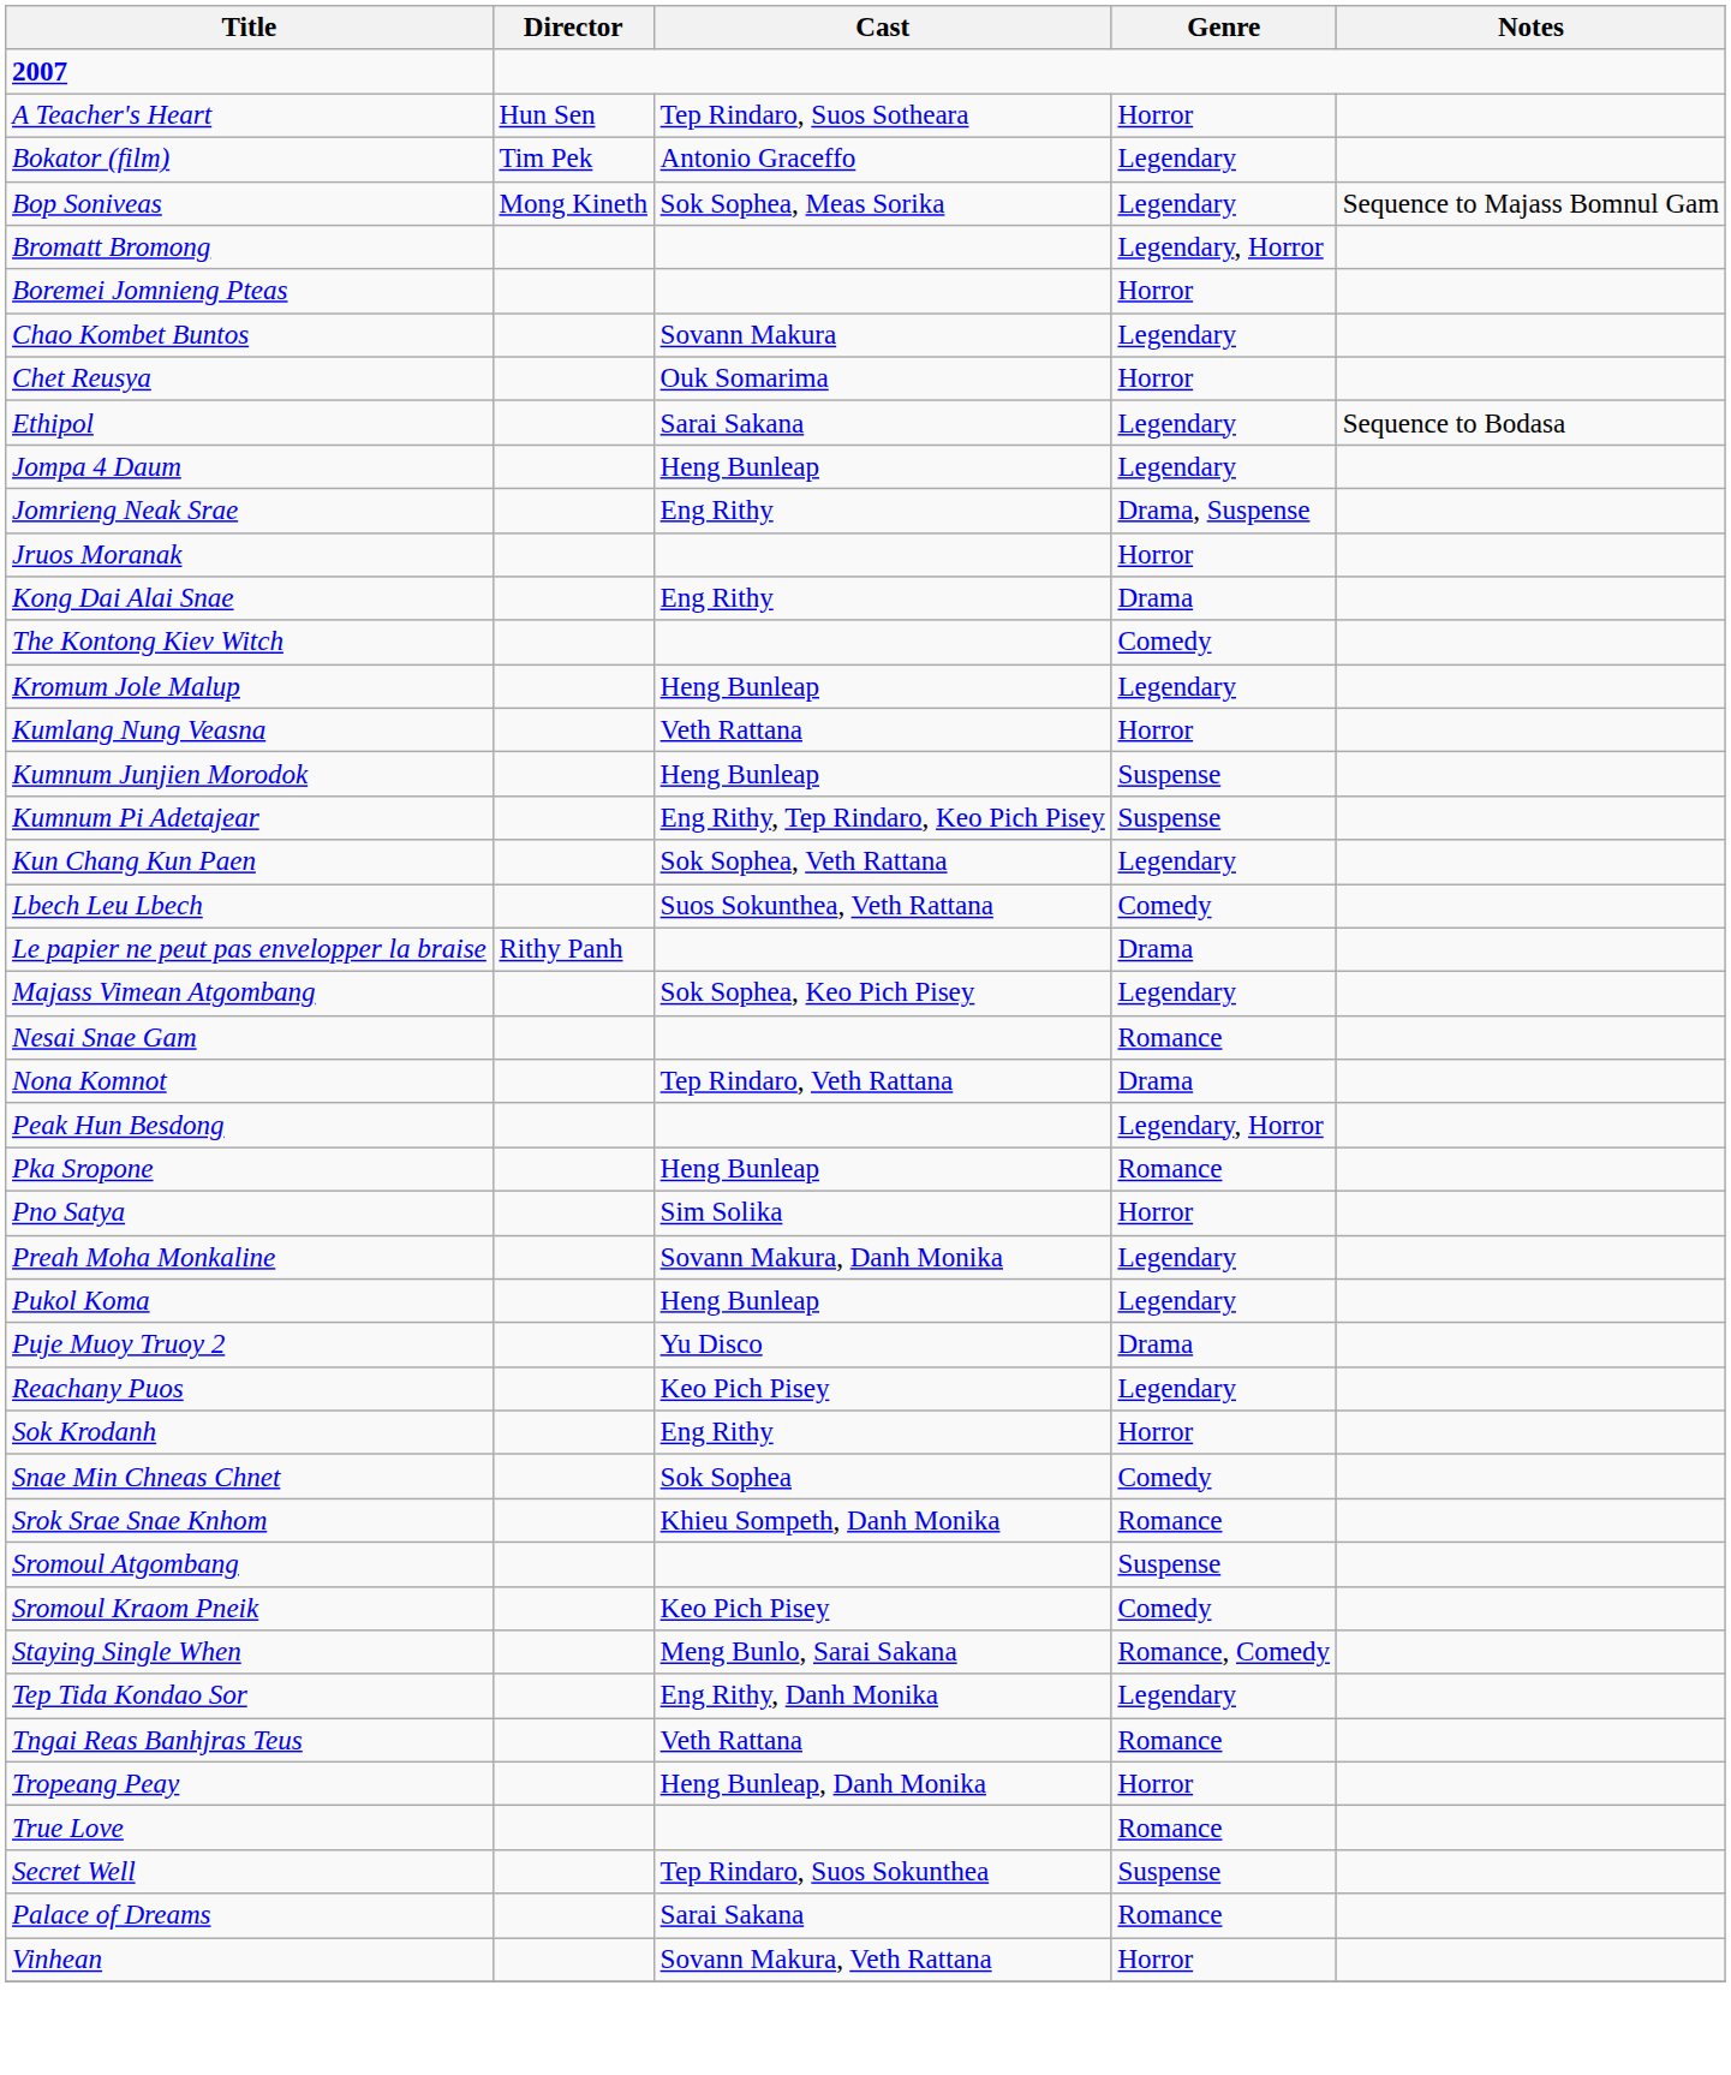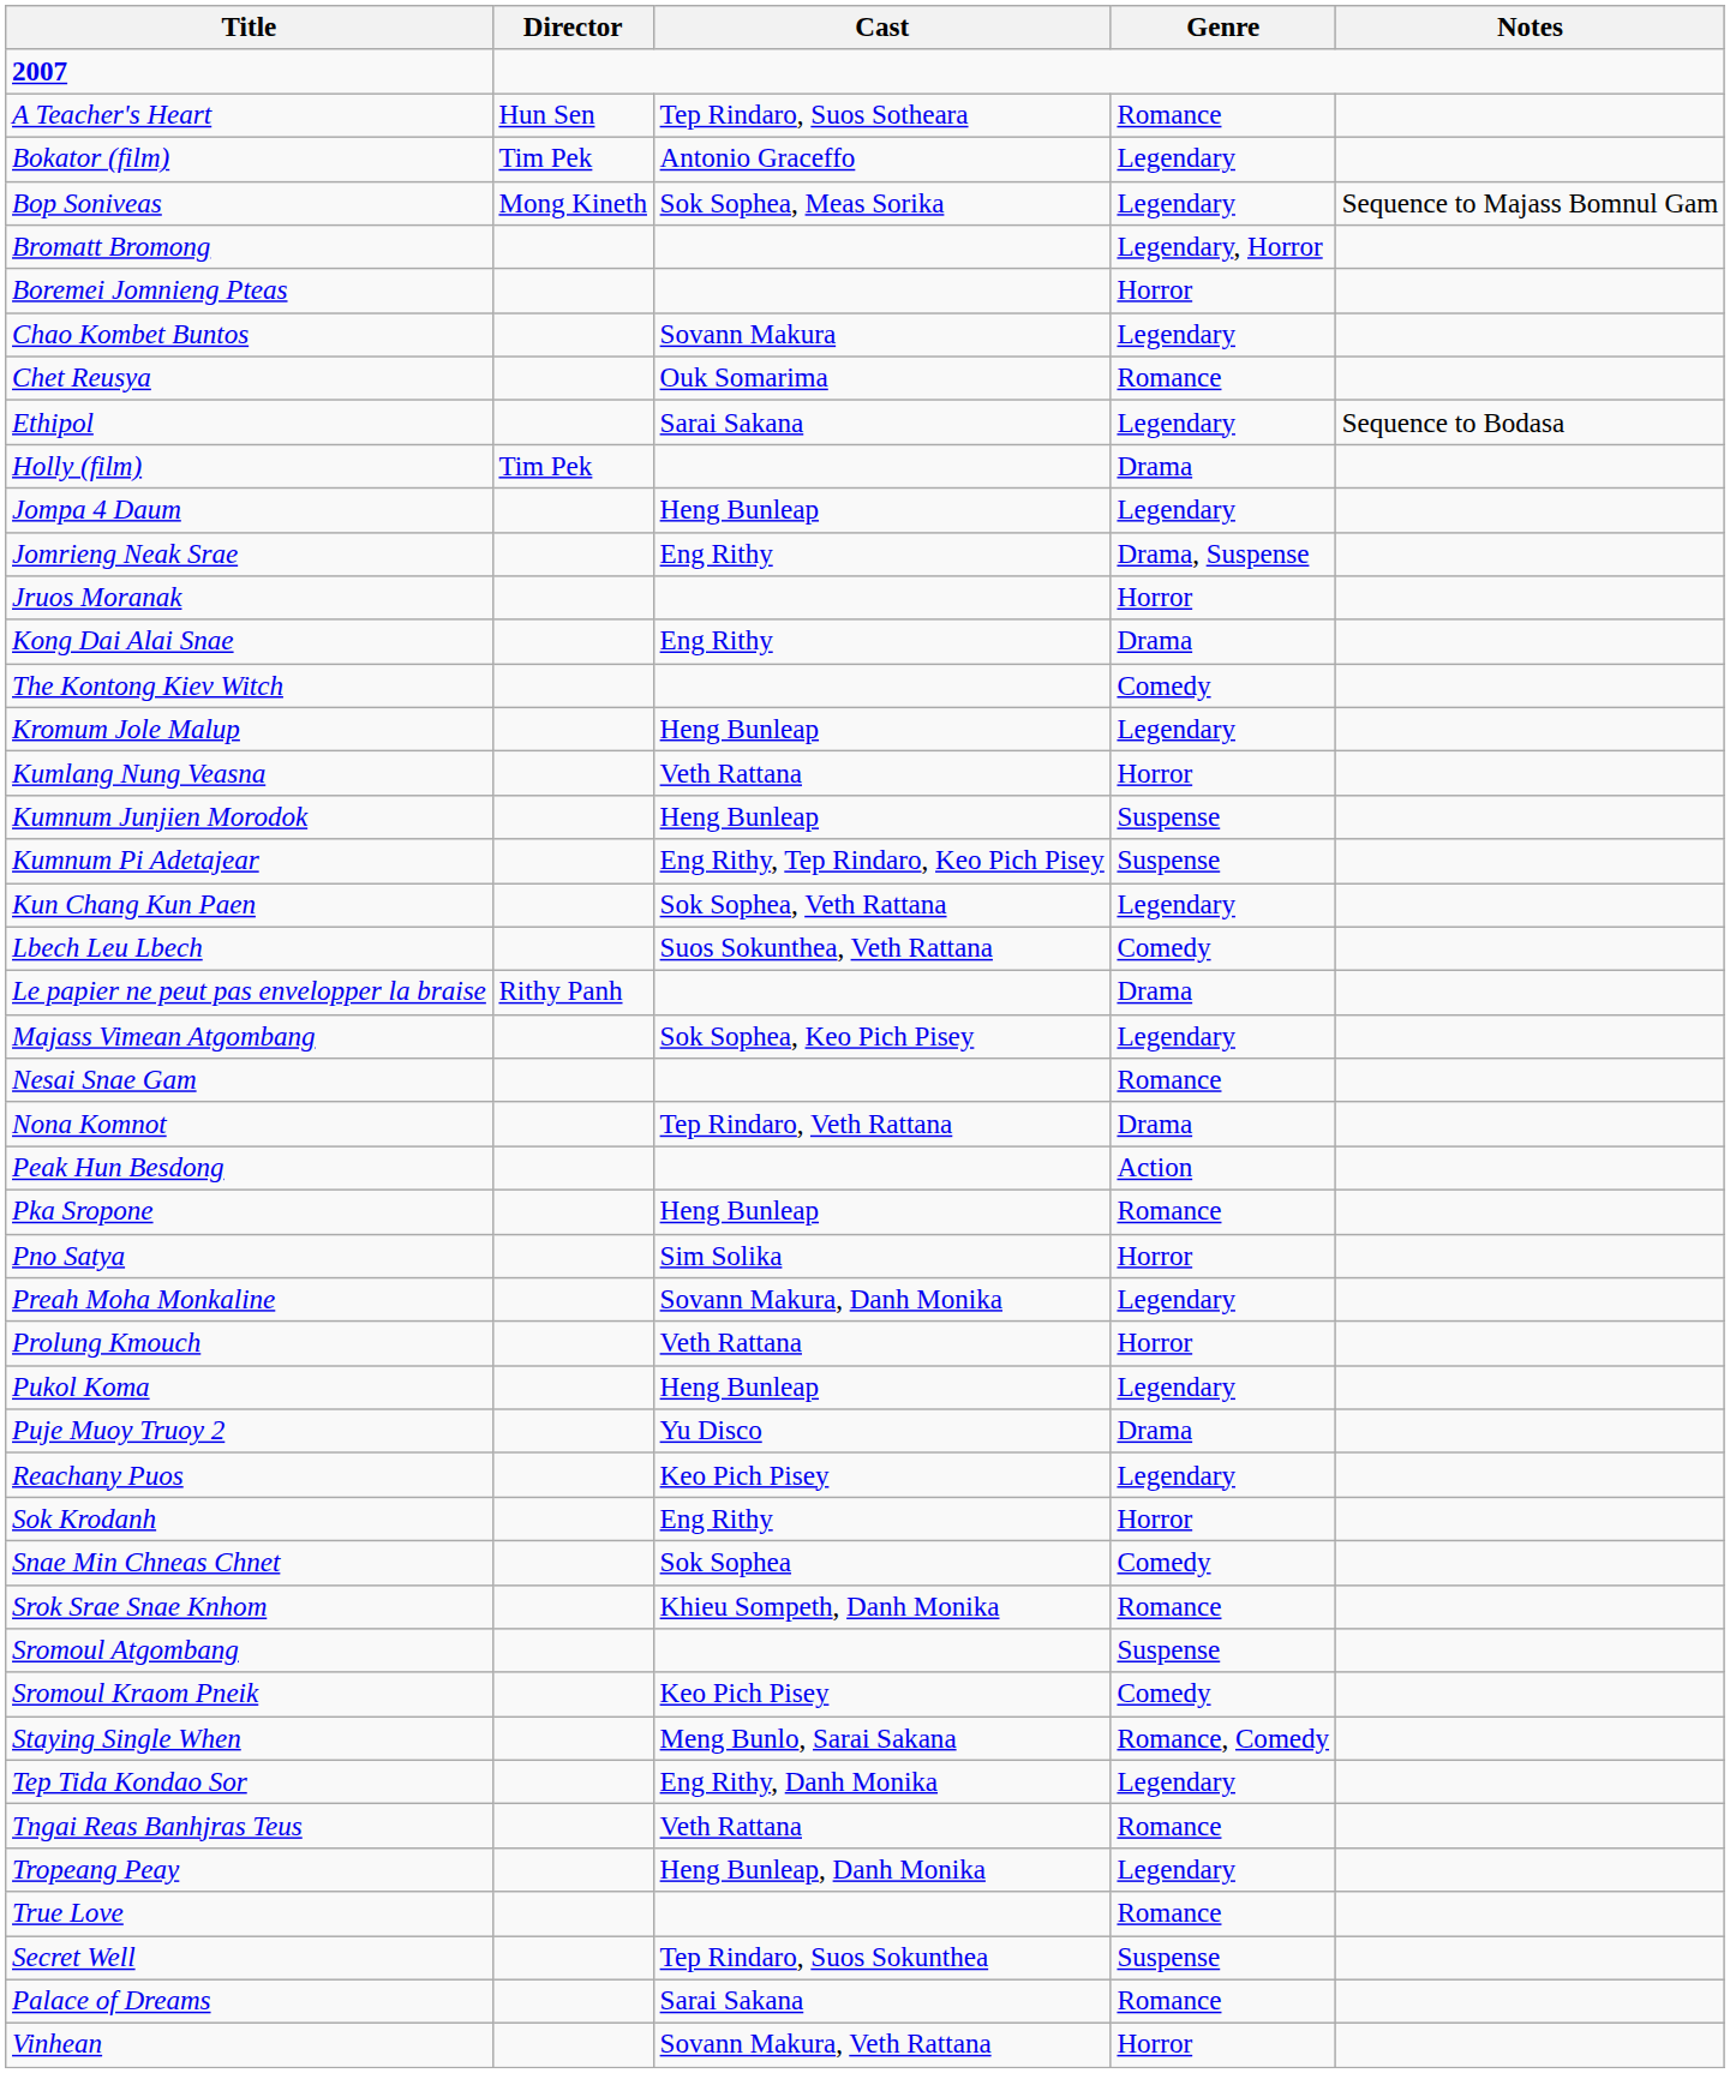A Teacher's Heart | Genre: Horror -> Romance
Chet Reusya | Genre: Horror -> Romance
+ row: Holly (film) | Tim Pek | Drama
Peak Hun Besdong | Genre: Legendary, Horror -> Action
+ row: Prolung Kmouch | Veth Rattana | Horror
Tropeang Peay | Genre: Horror -> Legendary
